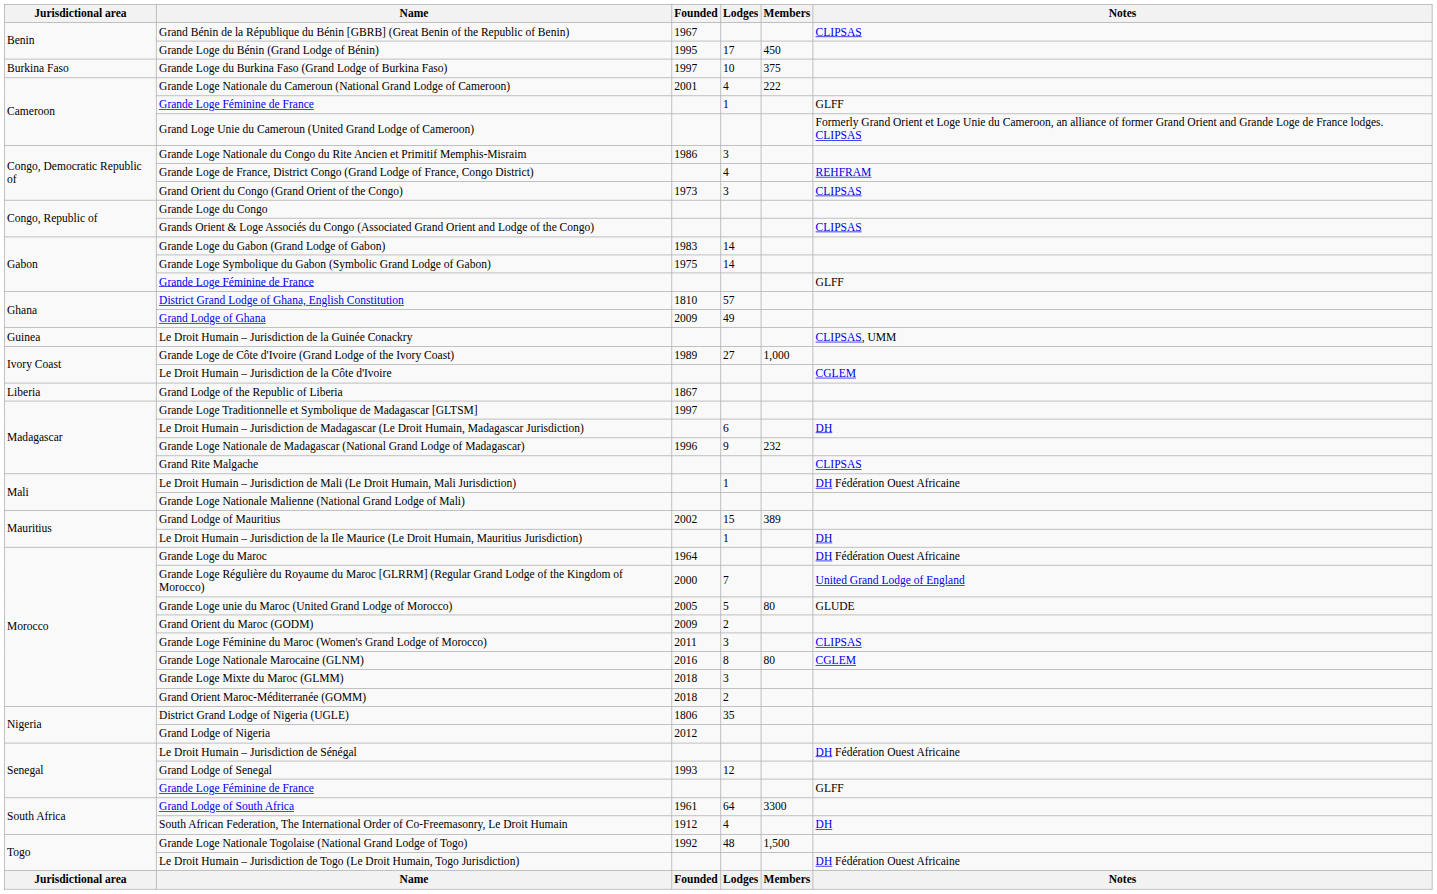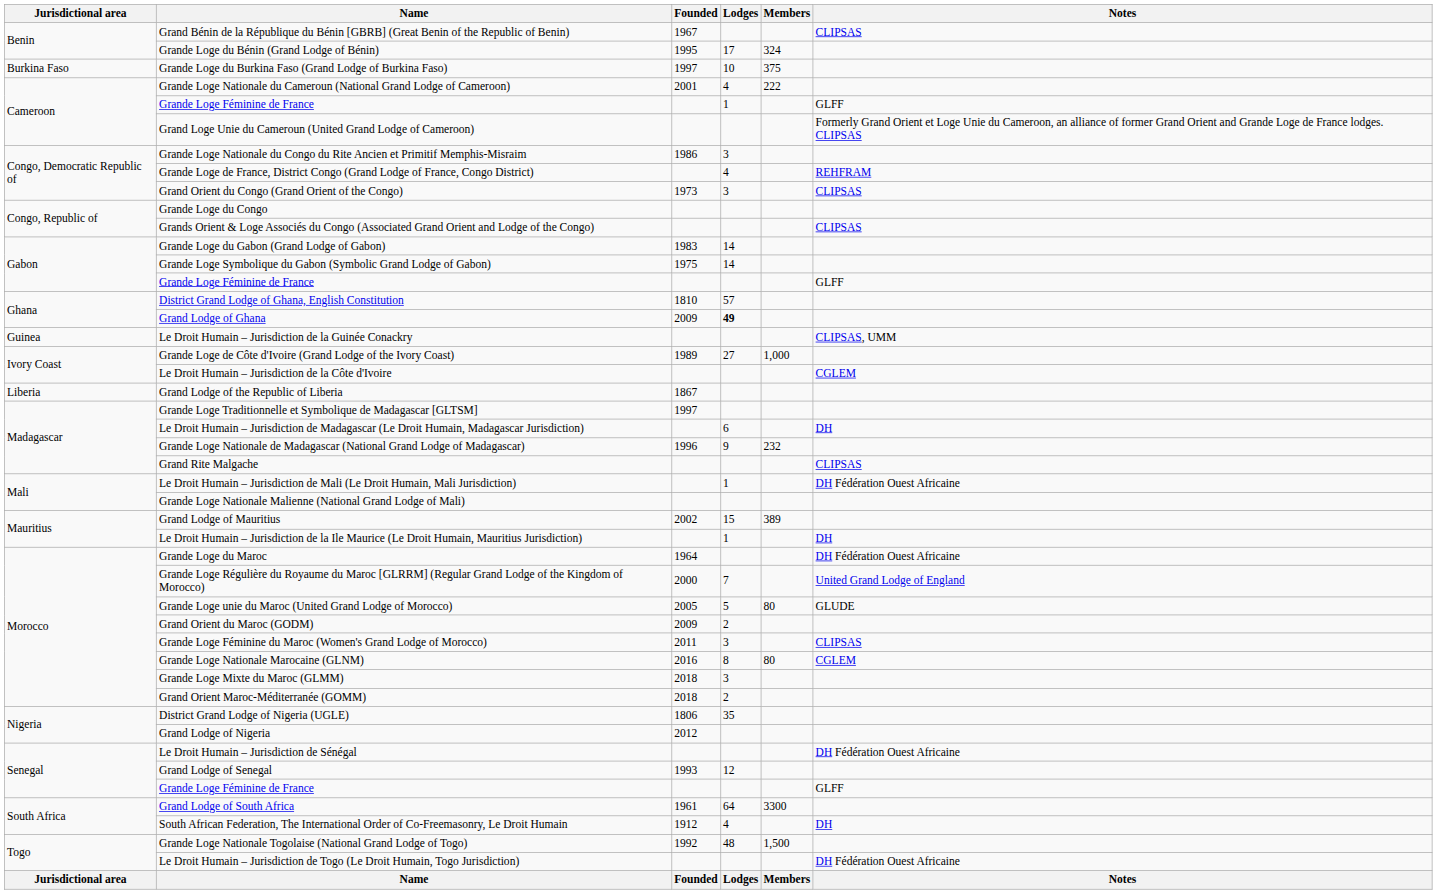Grande Loge du Bénin (Grand Lodge of Bénin) | Members: 450 -> 324
Grand Lodge of Ghana | Lodges: normal -> bold
